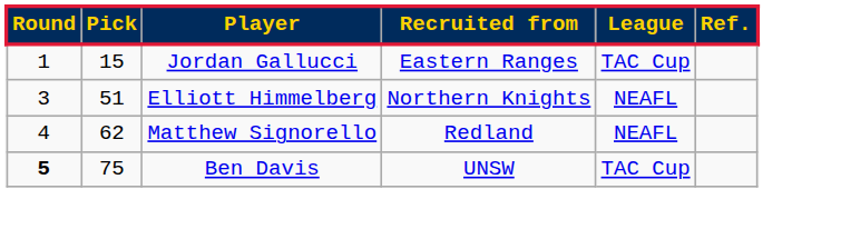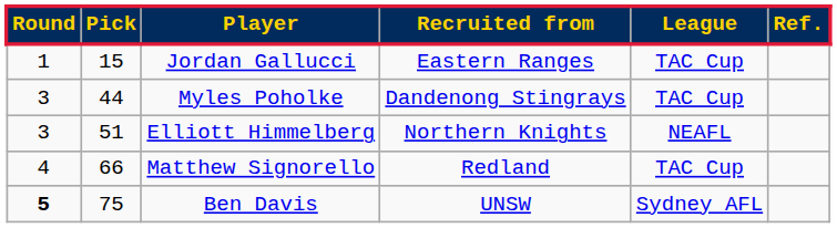+ row: 3 | 44 | Myles Poholke | Dandenong Stingrays | TAC Cup
Matthew Signorello | column 2: 62 -> 66
Matthew Signorello | column 5: NEAFL -> TAC Cup
Ben Davis | column 5: TAC Cup -> Sydney AFL
